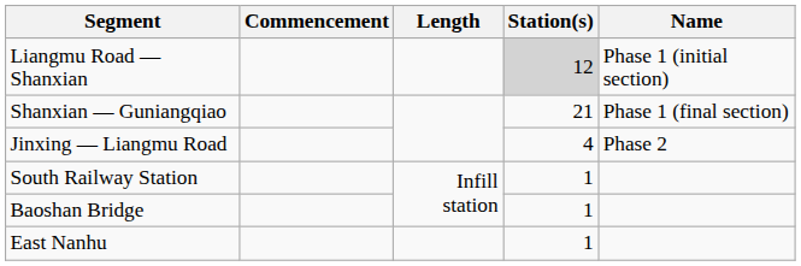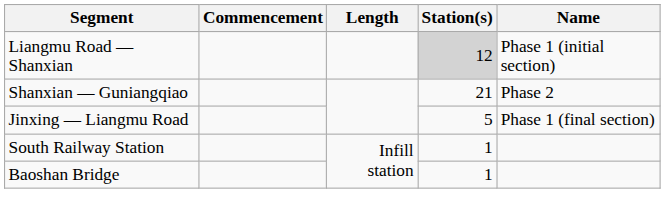Shanxian — Guniangqiao | Name: Phase 1 (final section) -> Phase 2
Jinxing — Liangmu Road | Station(s): 4 -> 5
Jinxing — Liangmu Road | Name: Phase 2 -> Phase 1 (final section)
- row: East Nanhu | 1
